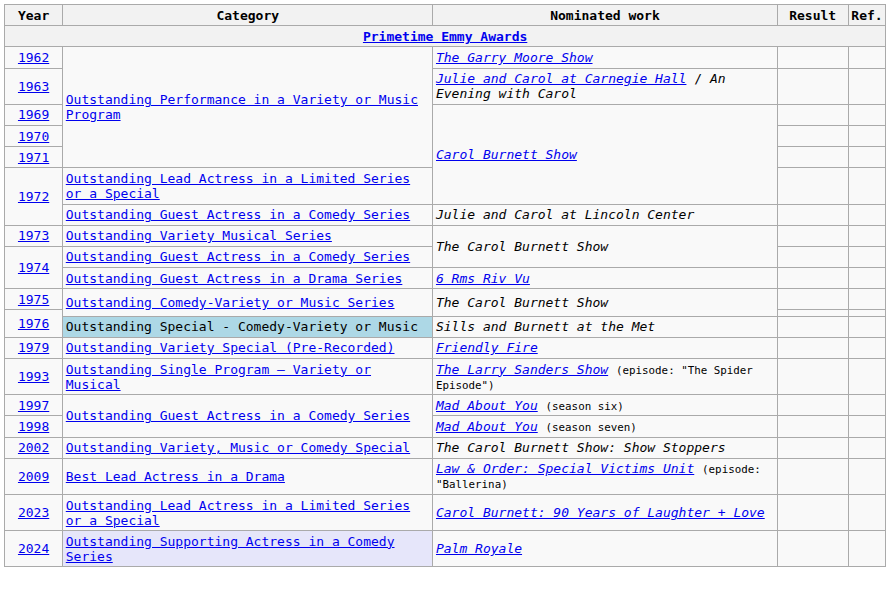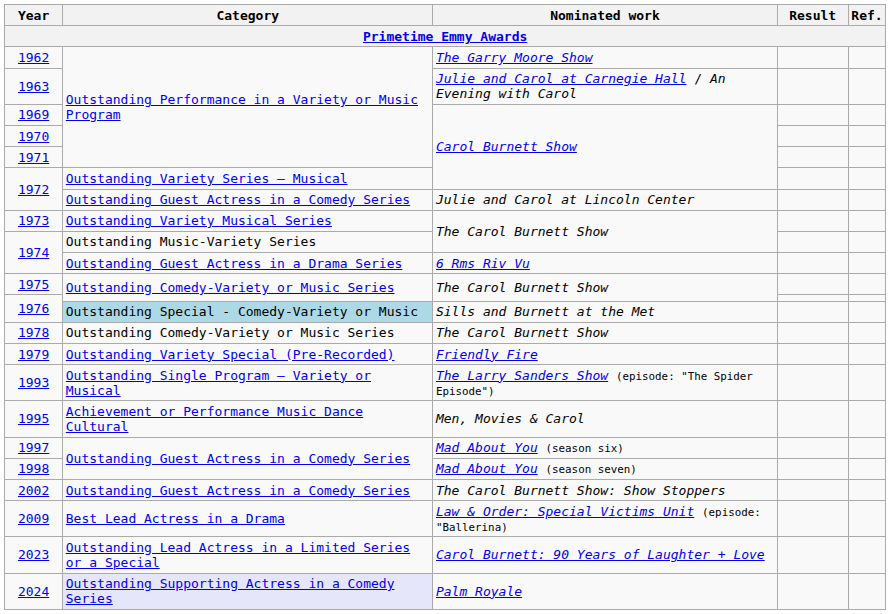1972 / Carol Burnett Show | Category: Outstanding Lead Actress in a Limited Series or a Special -> Outstanding Variety Series – Musical
1974 / The Carol Burnett Show | Category: Outstanding Guest Actress in a Comedy Series -> Outstanding Music-Variety Series
+ row: 1978 | Outstanding Comedy-Variety or Music Series | The Carol Burnett Show
+ row: 1995 | Achievement or Performance Music Dance Cultural | Men, Movies & Carol
2002 | Category: Outstanding Variety, Music or Comedy Special -> Outstanding Guest Actress in a Comedy Series
